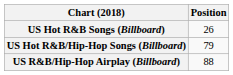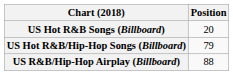US Hot R&B Songs (Billboard) | Position: 26 -> 20
